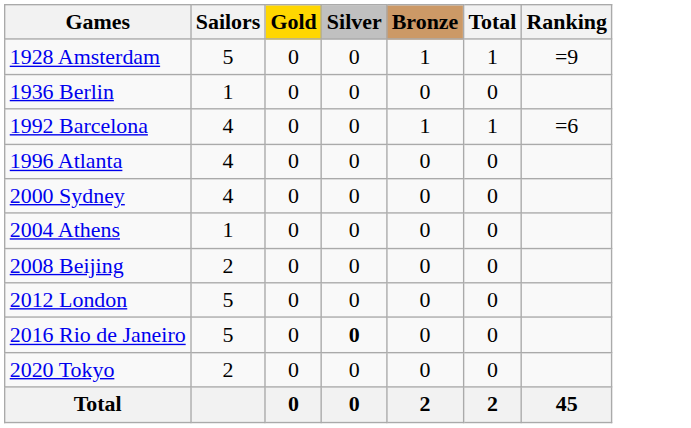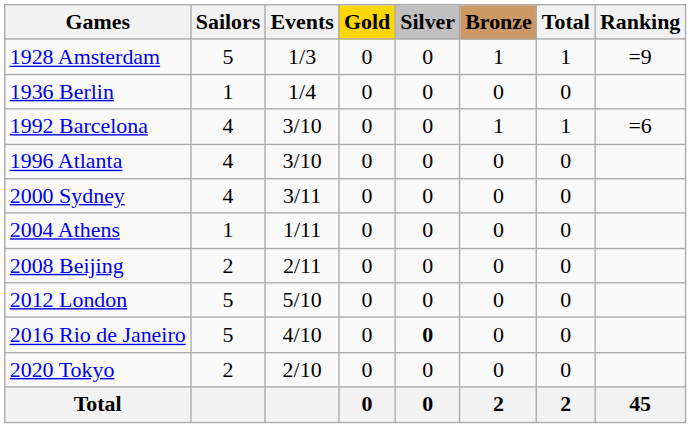+ column: Events | 1/3 | 1/4 | 3/10 | 3/10 | 3/11 | 1/11 | 2/11 | 5/10 | 4/10 | 2/10
